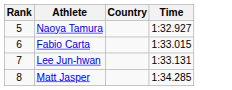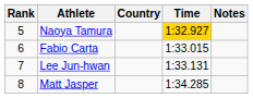+ column: Notes
Naoya Tamura | Time: no background -> gold background
